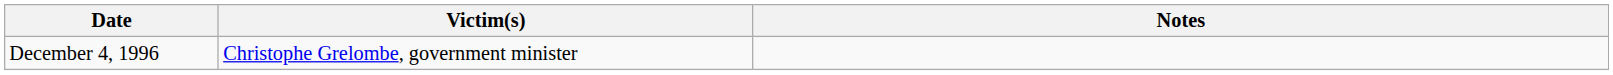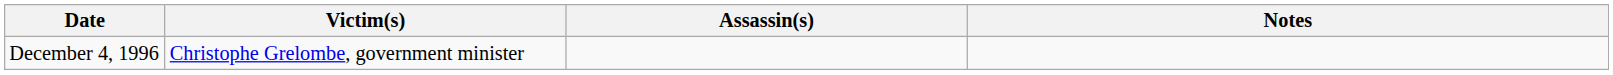+ column: Assassin(s)
